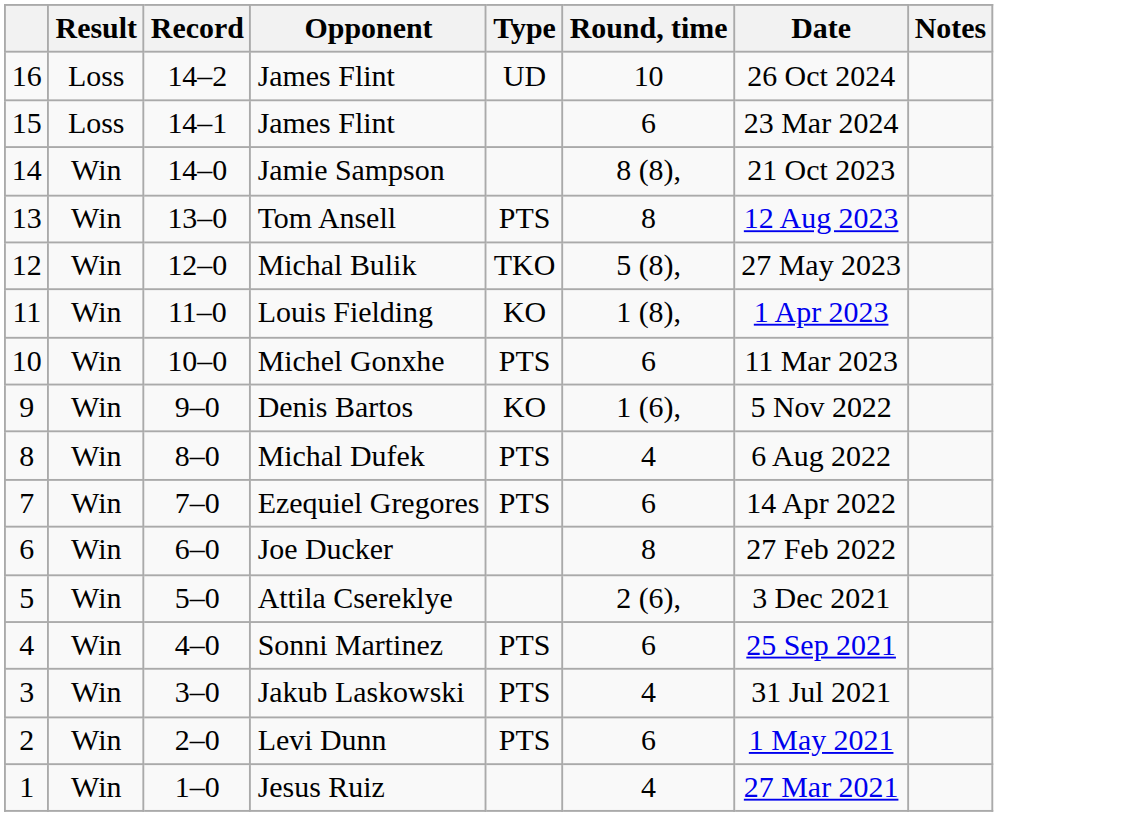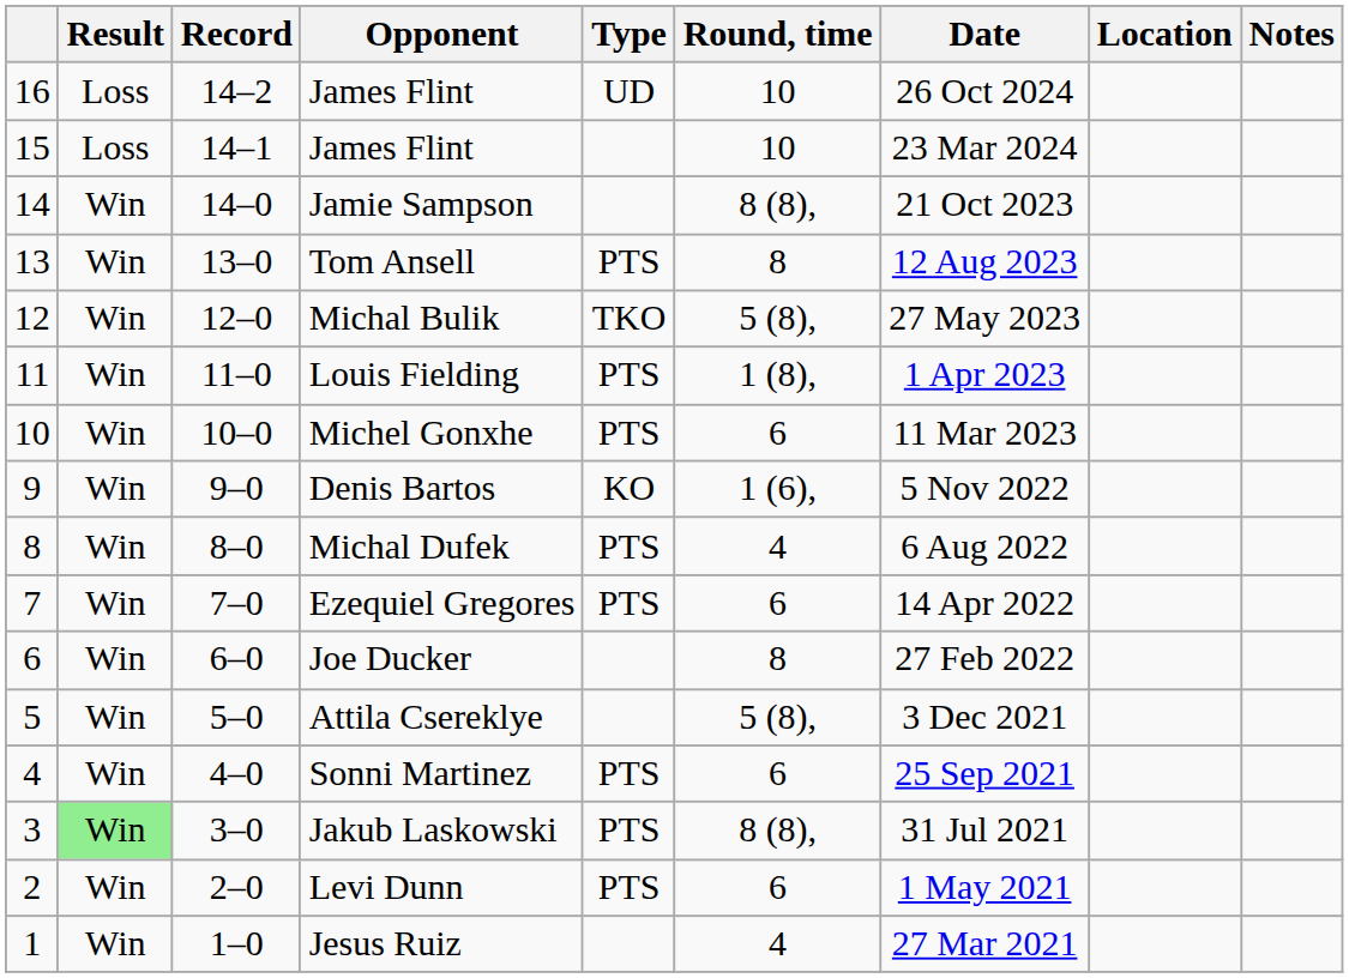+ column: Location
15 / James Flint | Round, time: 6 -> 10
Louis Fielding | Type: KO -> PTS
Attila Csereklye | Round, time: 2 (6), -> 5 (8),
Jakub Laskowski | Result: no background -> lightgreen background
Jakub Laskowski | Round, time: 4 -> 8 (8),
